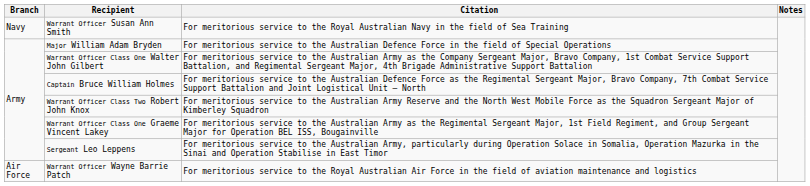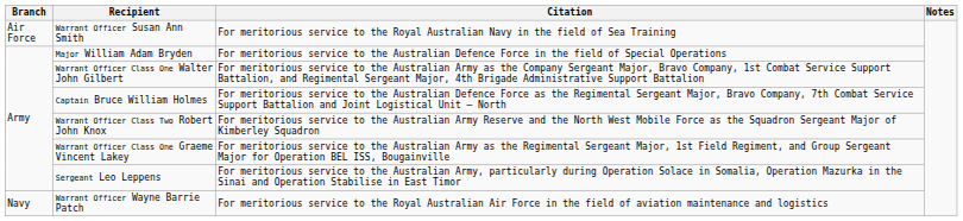Warrant Officer Susan Ann Smith | Branch: Navy -> Air Force
Warrant Officer Wayne Barrie Patch | Branch: Air Force -> Navy
